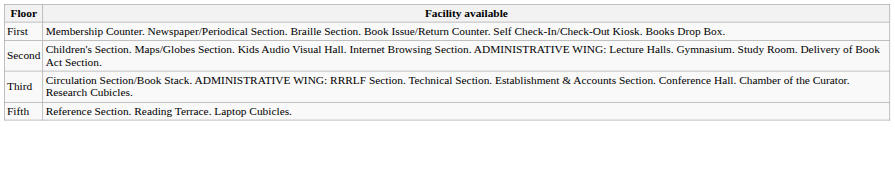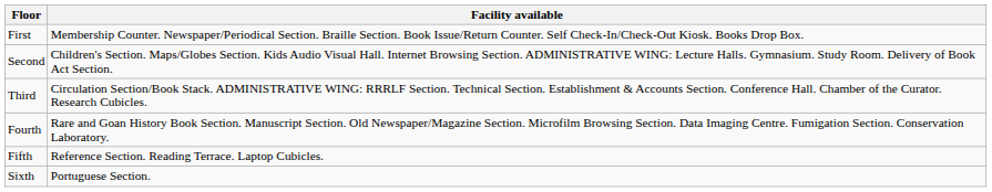+ row: Fourth | Rare and Goan History Book Section. Manuscript Section. Old Newspaper/Magazine Section. Microfilm Browsing Section. Data Imaging Centre. Fumigation Section. Conservation Laboratory.
+ row: Sixth | Portuguese Section.
